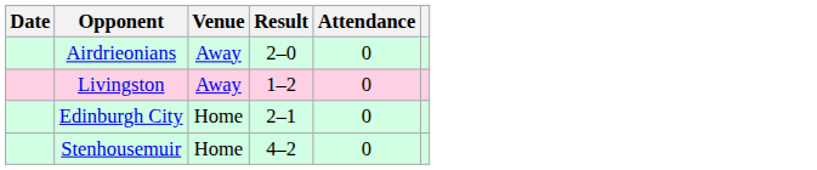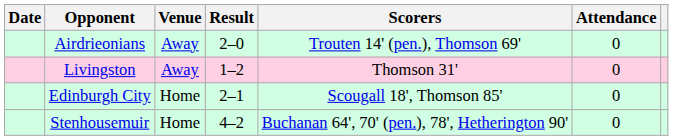+ column: Scorers | Trouten 14' (pen.), Thomson 69' | Thomson 31' | Scougall 18', Thomson 85' | Buchanan 64', 70' (pen.), 78', Hetherington 90'
